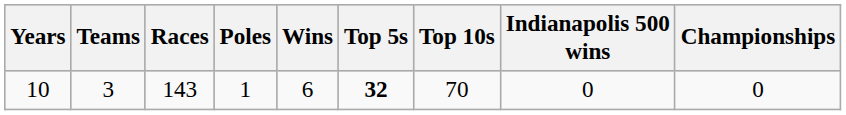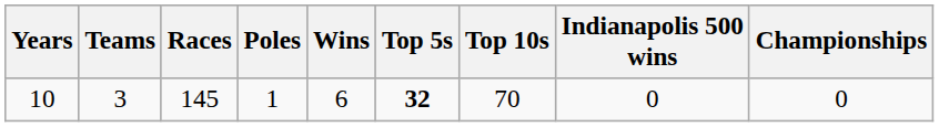10 | Races: 143 -> 145
